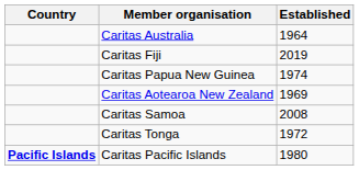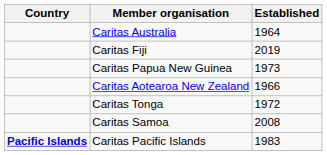Caritas Papua New Guinea | Established: 1974 -> 1973
Caritas Aotearoa New Zealand | Established: 1969 -> 1966
rows swapped: Caritas Samoa <-> Caritas Tonga
Caritas Pacific Islands | Established: 1980 -> 1983
